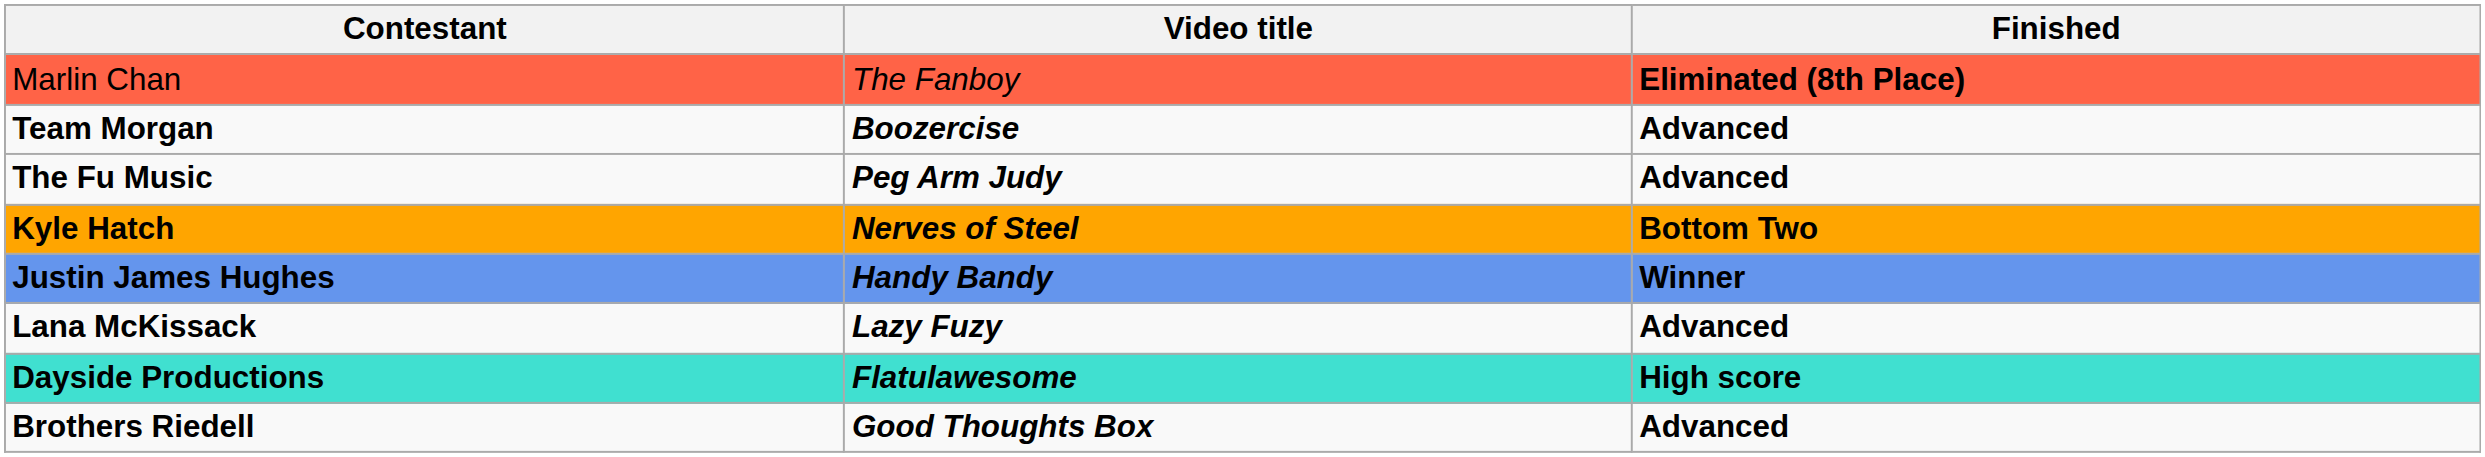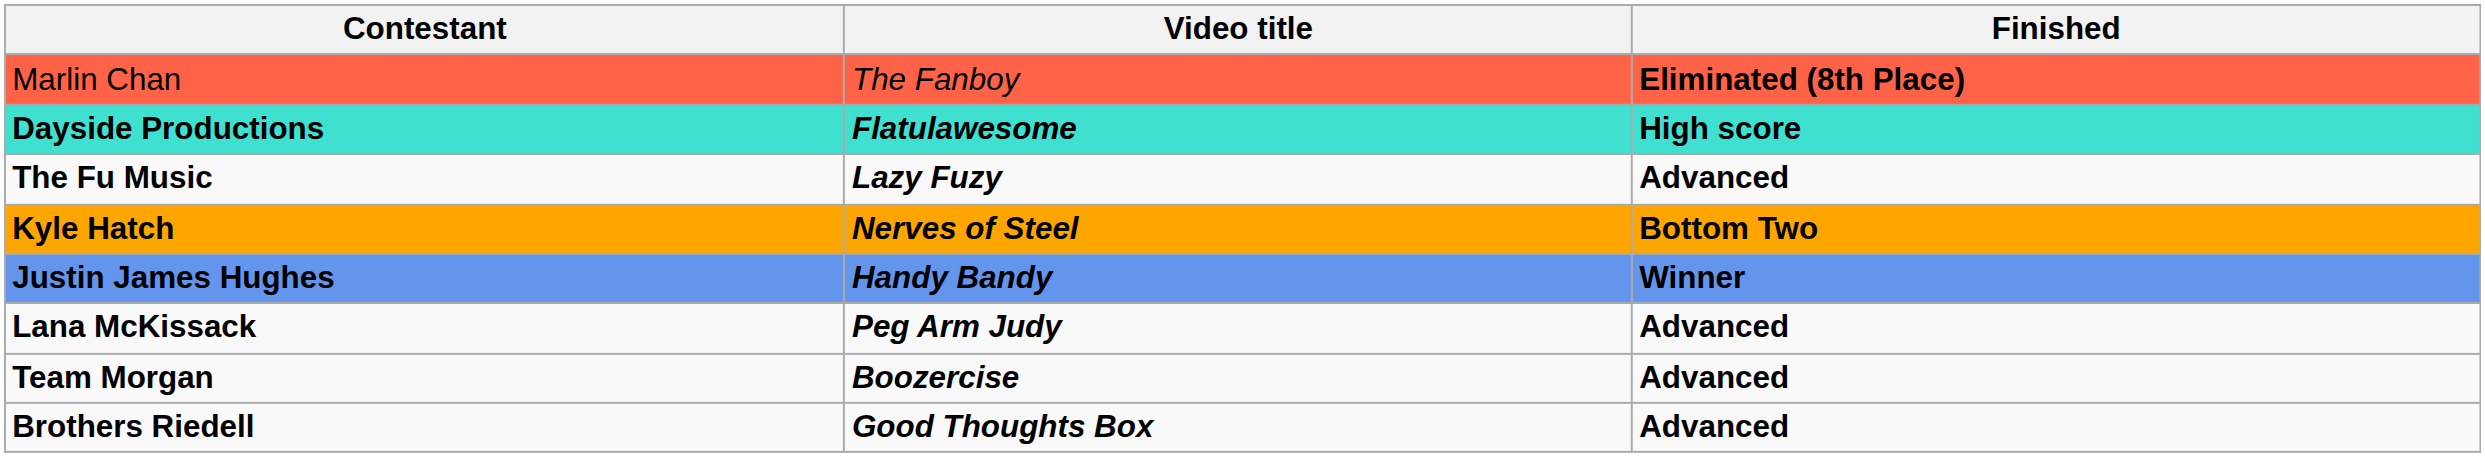rows swapped: Dayside Productions <-> Team Morgan
The Fu Music | Video title: Peg Arm Judy -> Lazy Fuzy
Lana McKissack | Video title: Lazy Fuzy -> Peg Arm Judy
